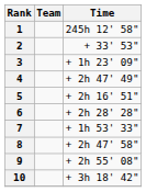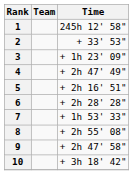8 | Time: + 2h 47' 58" -> + 2h 55' 08"
9 | Time: + 2h 55' 08" -> + 2h 47' 58"
